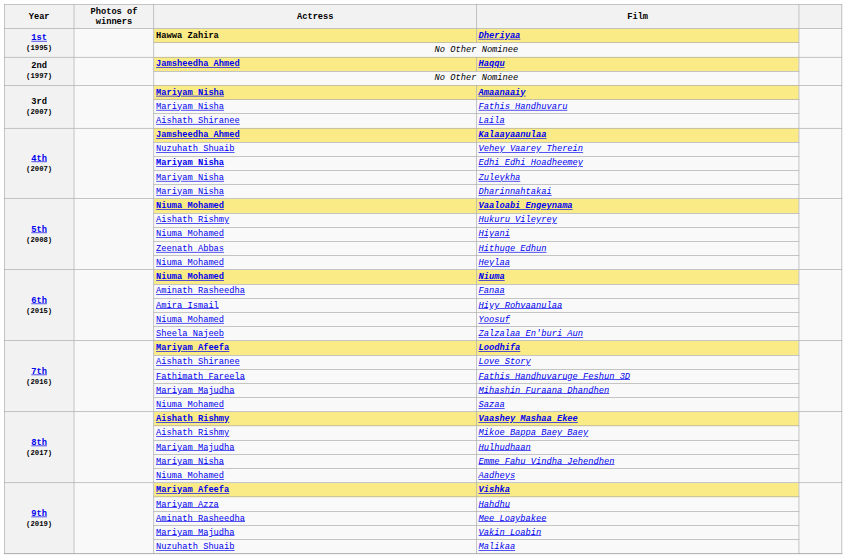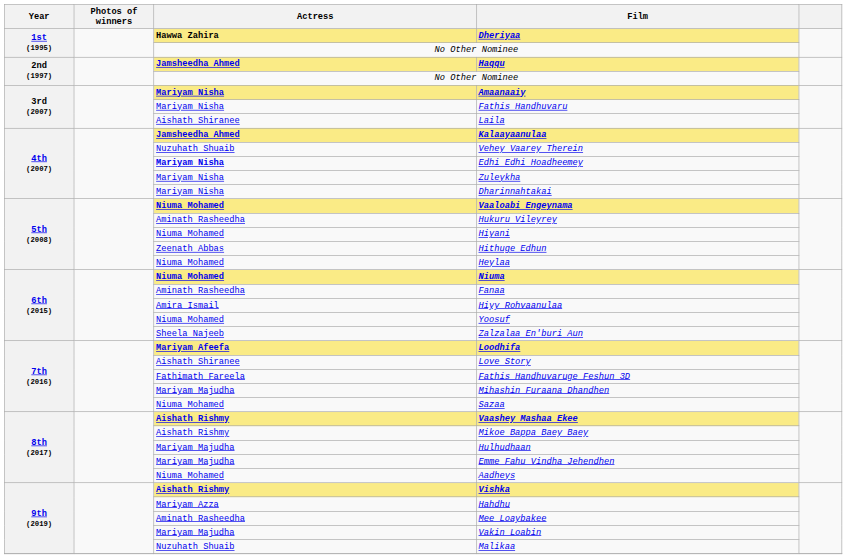Hukuru Vileyrey | Actress: Aishath Rishmy -> Aminath Rasheedha
Emme Fahu Vindha Jehendhen | Actress: Mariyam Nisha -> Mariyam Majudha
Vishka | Actress: Mariyam Afeefa -> Aishath Rishmy
